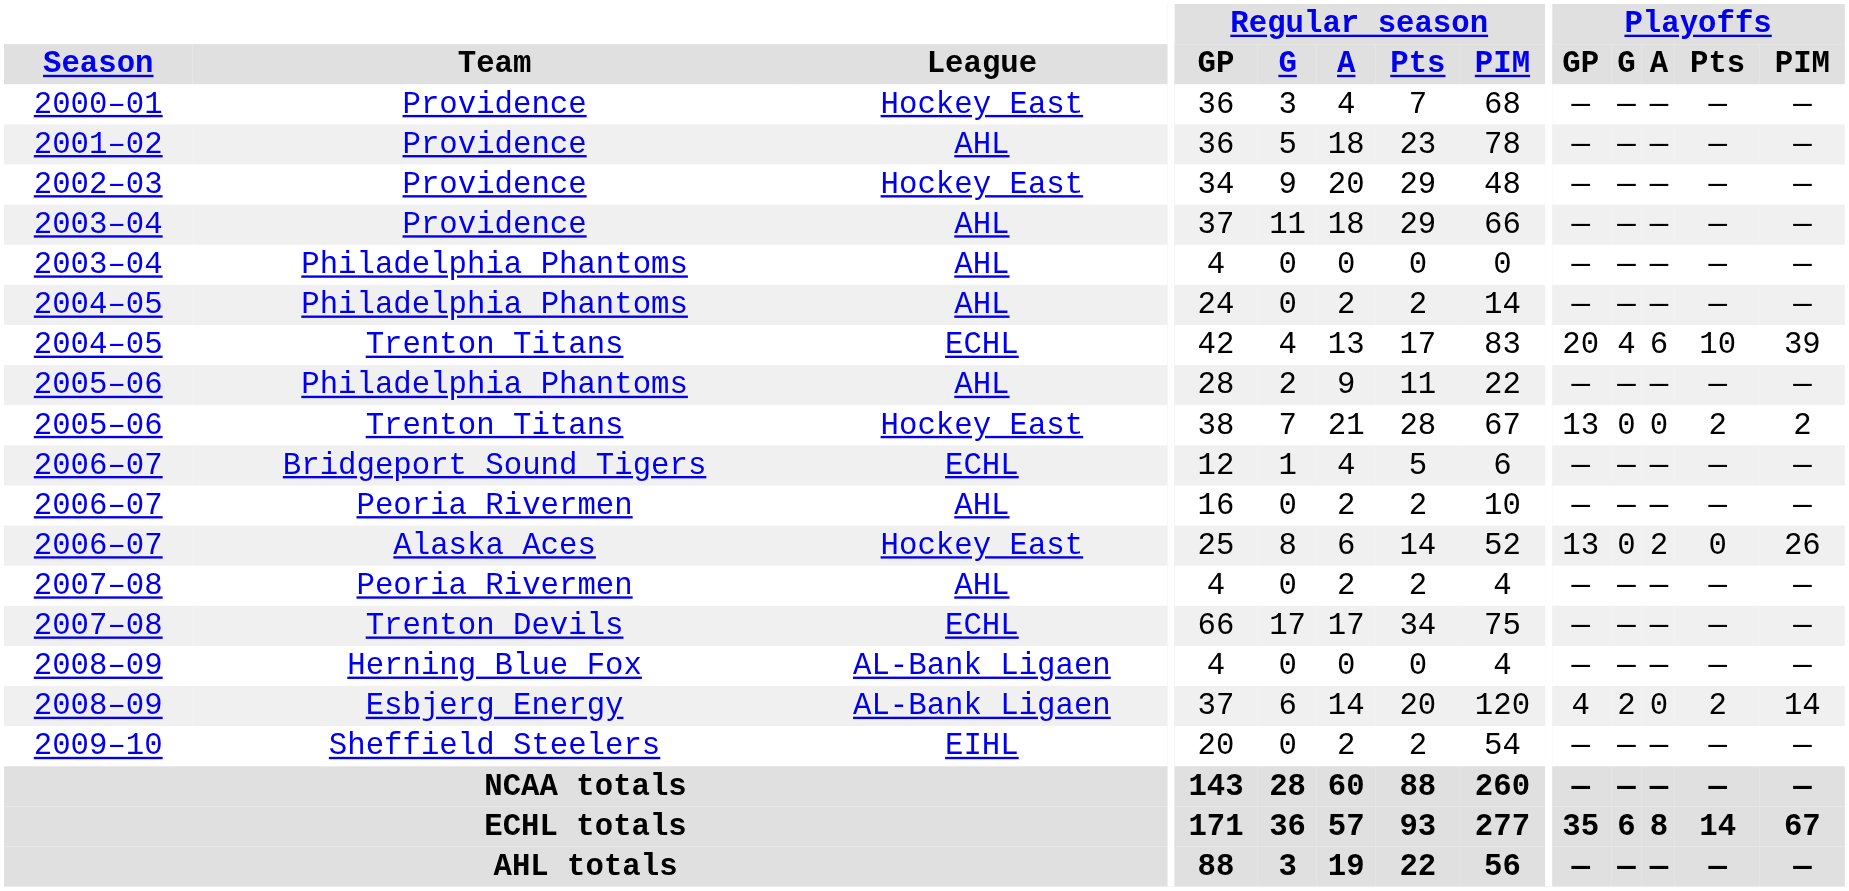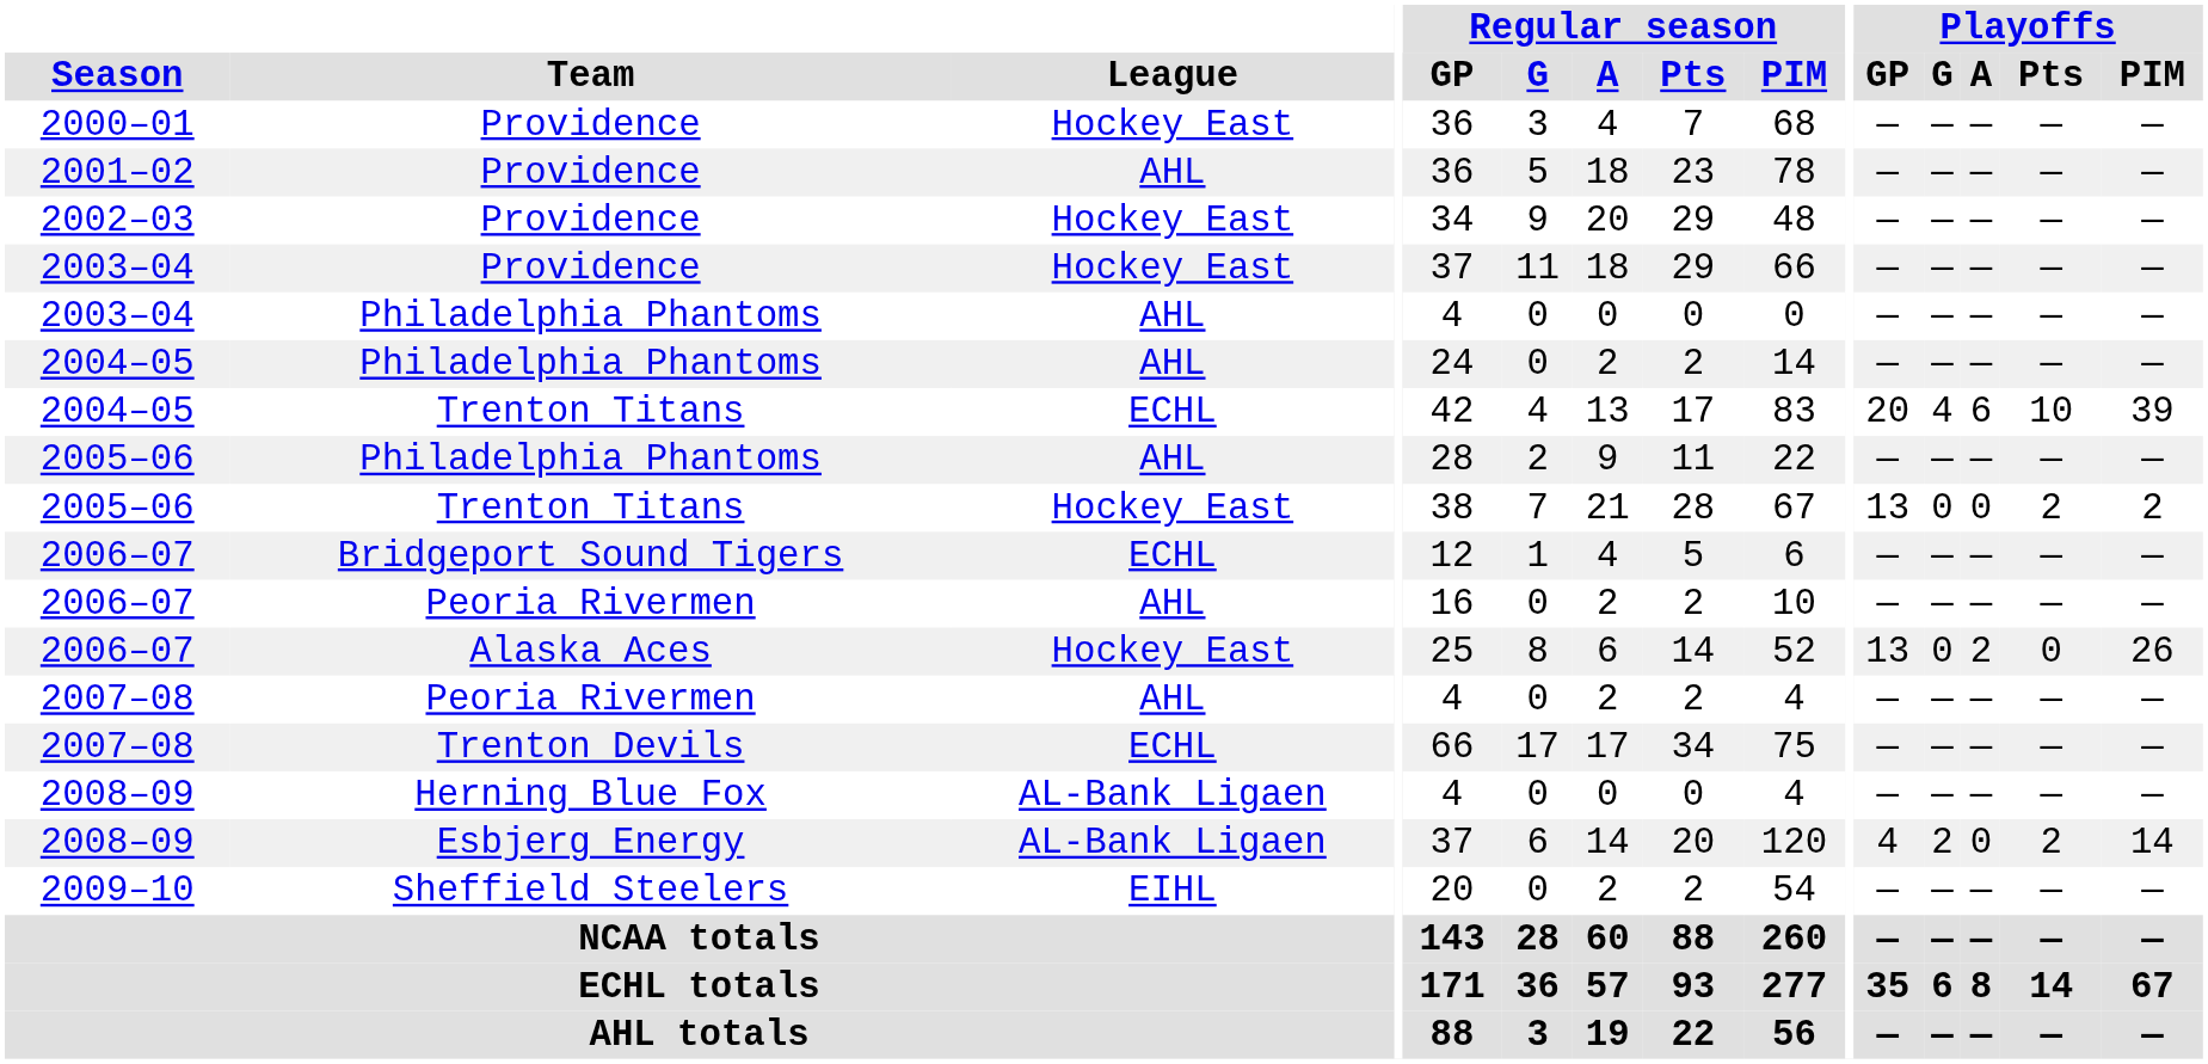2003–04 / Providence | League: AHL -> Hockey East
